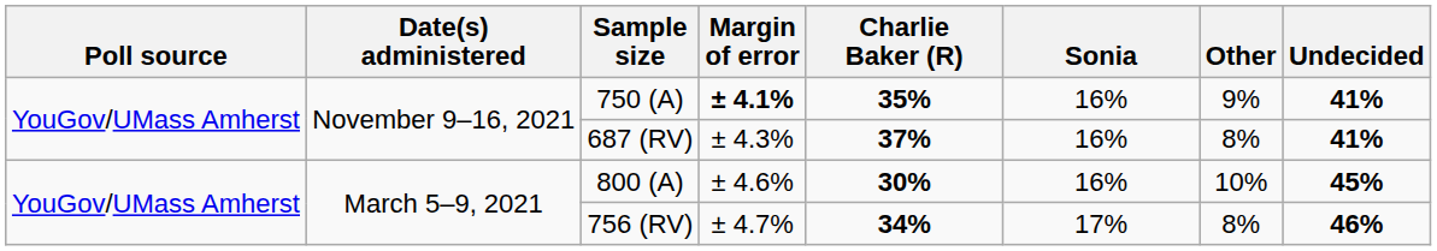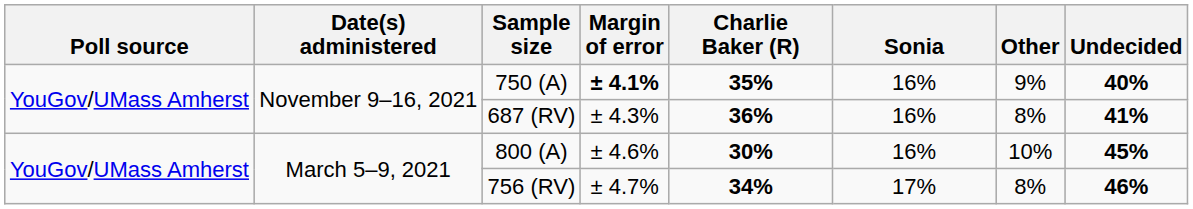750 (A) | Undecided: 41% -> 40%
687 (RV) | Charlie Baker (R): 37% -> 36%
